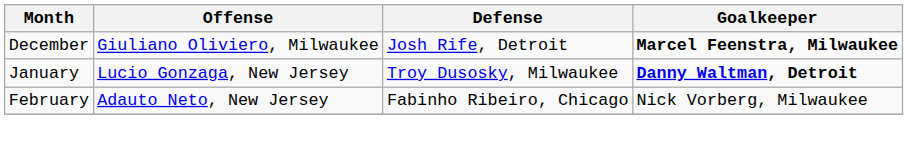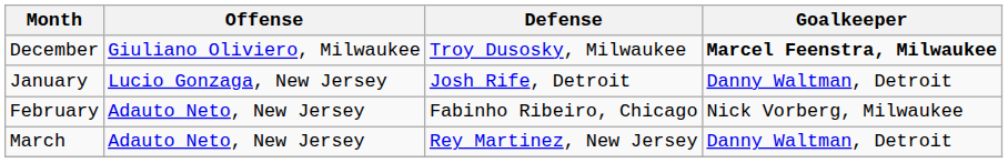December | Defense: Josh Rife, Detroit -> Troy Dusosky, Milwaukee
January | Defense: Troy Dusosky, Milwaukee -> Josh Rife, Detroit
January | Goalkeeper: bold -> normal
+ row: March | Adauto Neto, New Jersey | Rey Martinez, New Jersey | Danny Waltman, Detroit
